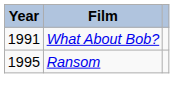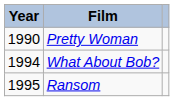+ row: 1990 | Pretty Woman
What About Bob? | Year: 1991 -> 1994
